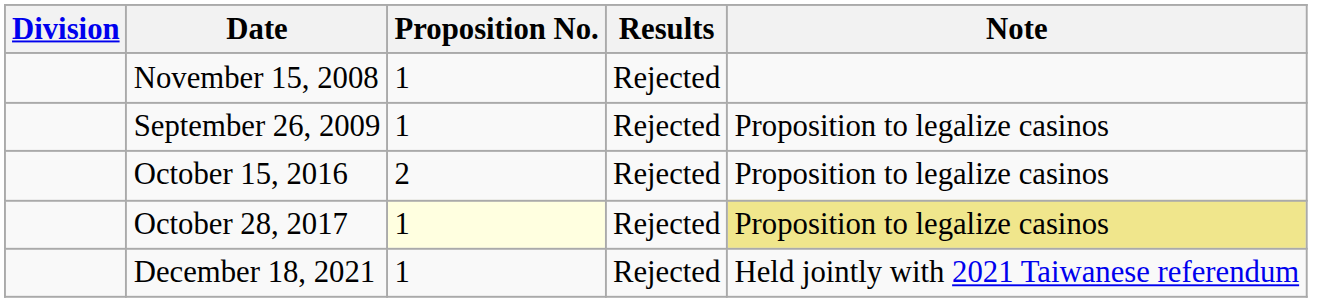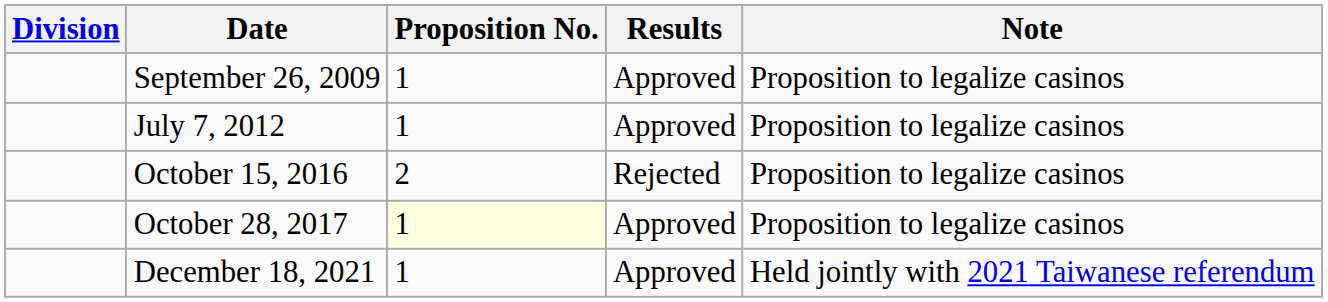- row: November 15, 2008 | 1 | Rejected
September 26, 2009 | Results: Rejected -> Approved
+ row: July 7, 2012 | 1 | Approved | Proposition to legalize casinos
October 28, 2017 | Results: Rejected -> Approved
October 28, 2017 | Note: khaki background -> no background
December 18, 2021 | Results: Rejected -> Approved
